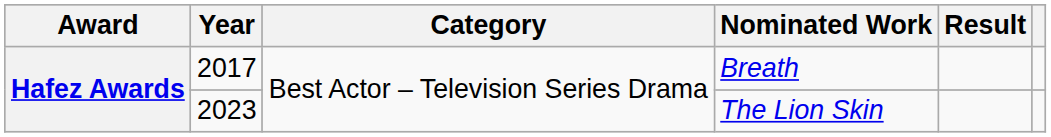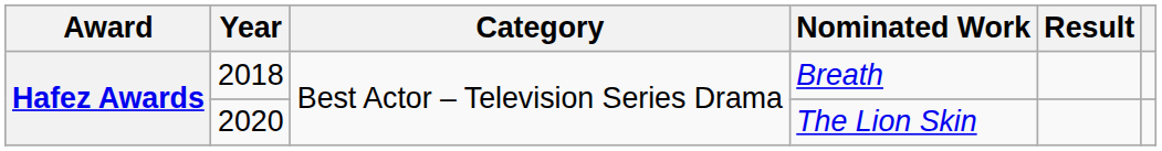Breath | Year: 2017 -> 2018
The Lion Skin | Year: 2023 -> 2020
